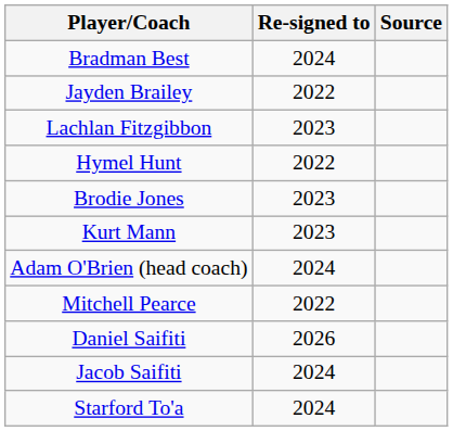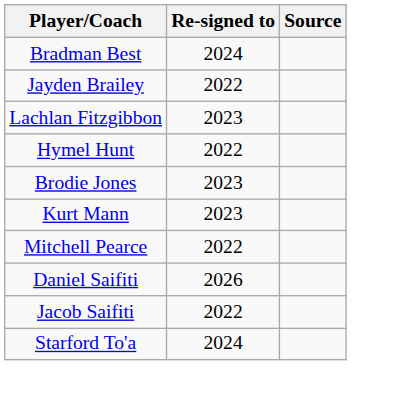- row: Adam O'Brien (head coach) | 2024
Jacob Saifiti | Re-signed to: 2024 -> 2022
